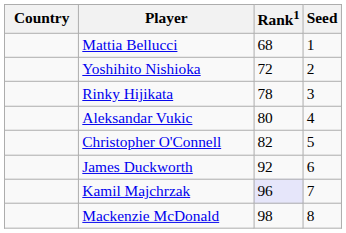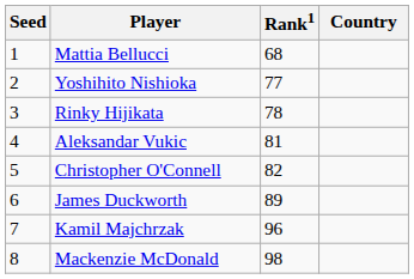columns swapped: Country <-> Seed
Yoshihito Nishioka | Rank1: 72 -> 77
Aleksandar Vukic | Rank1: 80 -> 81
James Duckworth | Rank1: 92 -> 89
Kamil Majchrzak | Rank1: lavender background -> no background
